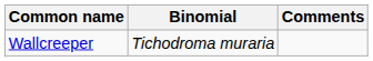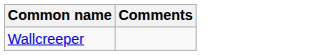- column: Binomial | Tichodroma muraria
